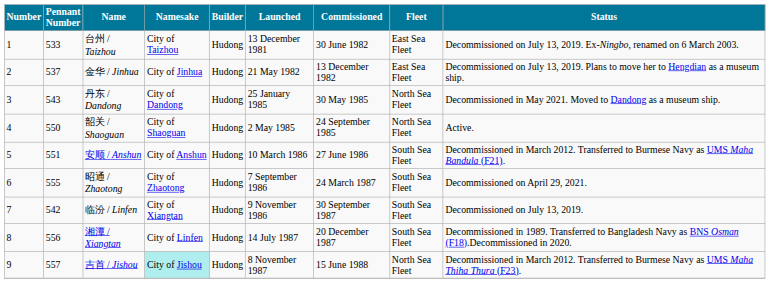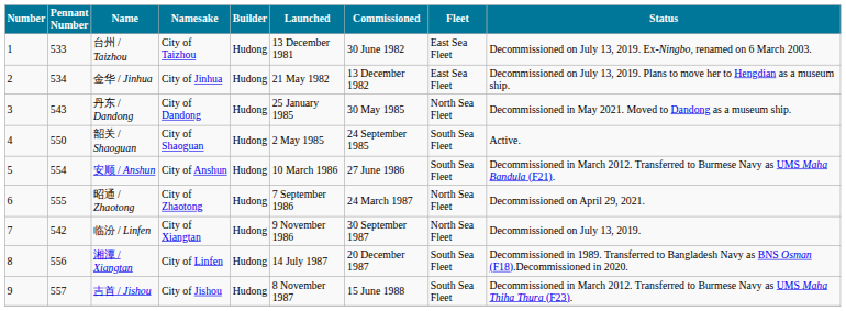金华 / Jinhua | Pennant Number: 537 -> 534
韶关 / Shaoguan | Fleet: North Sea Fleet -> South Sea Fleet
安顺 / Anshun | Pennant Number: 551 -> 554
昭通 / Zhaotong | Fleet: South Sea Fleet -> North Sea Fleet
临汾 / Linfen | Fleet: South Sea Fleet -> North Sea Fleet
吉首 / Jishou | Namesake: paleturquoise background -> no background
吉首 / Jishou | Fleet: North Sea Fleet -> South Sea Fleet
